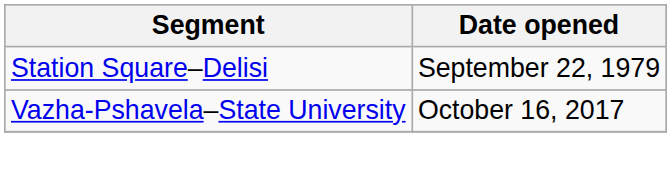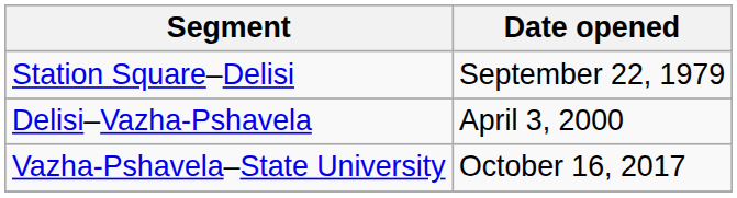+ row: Delisi–Vazha-Pshavela | April 3, 2000
